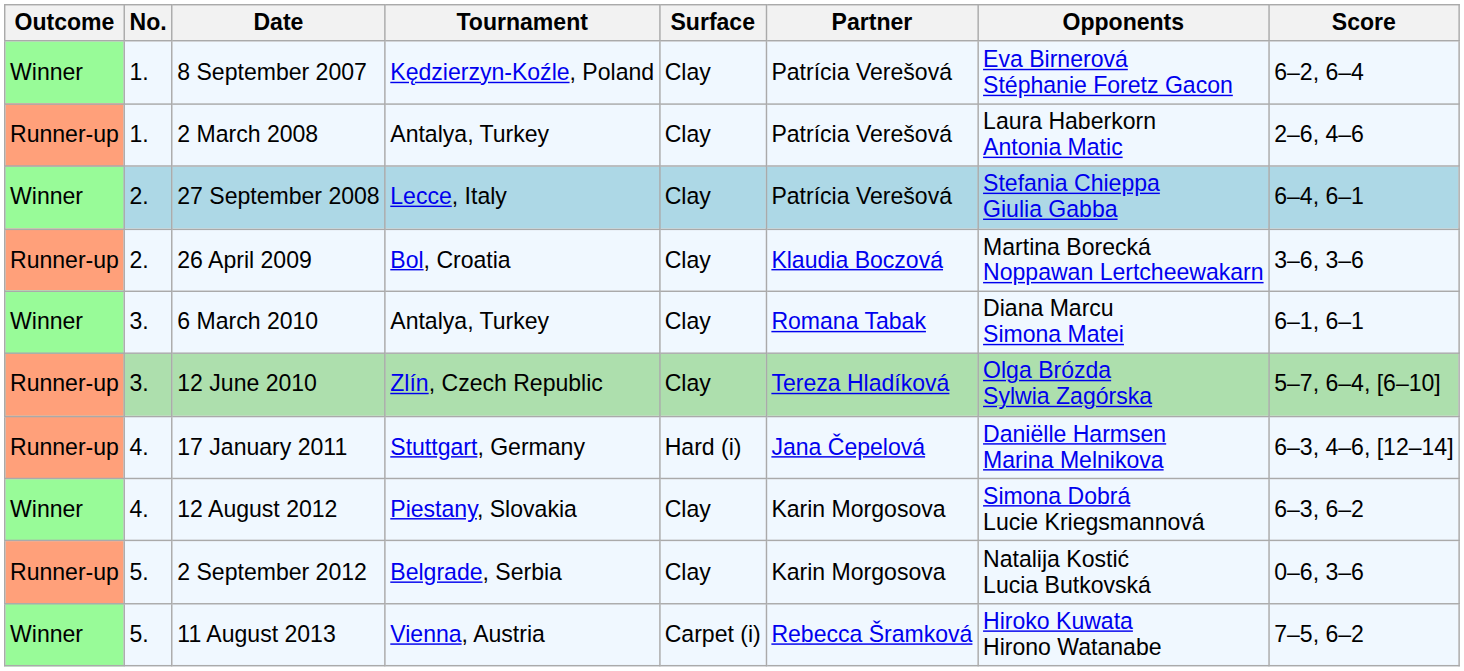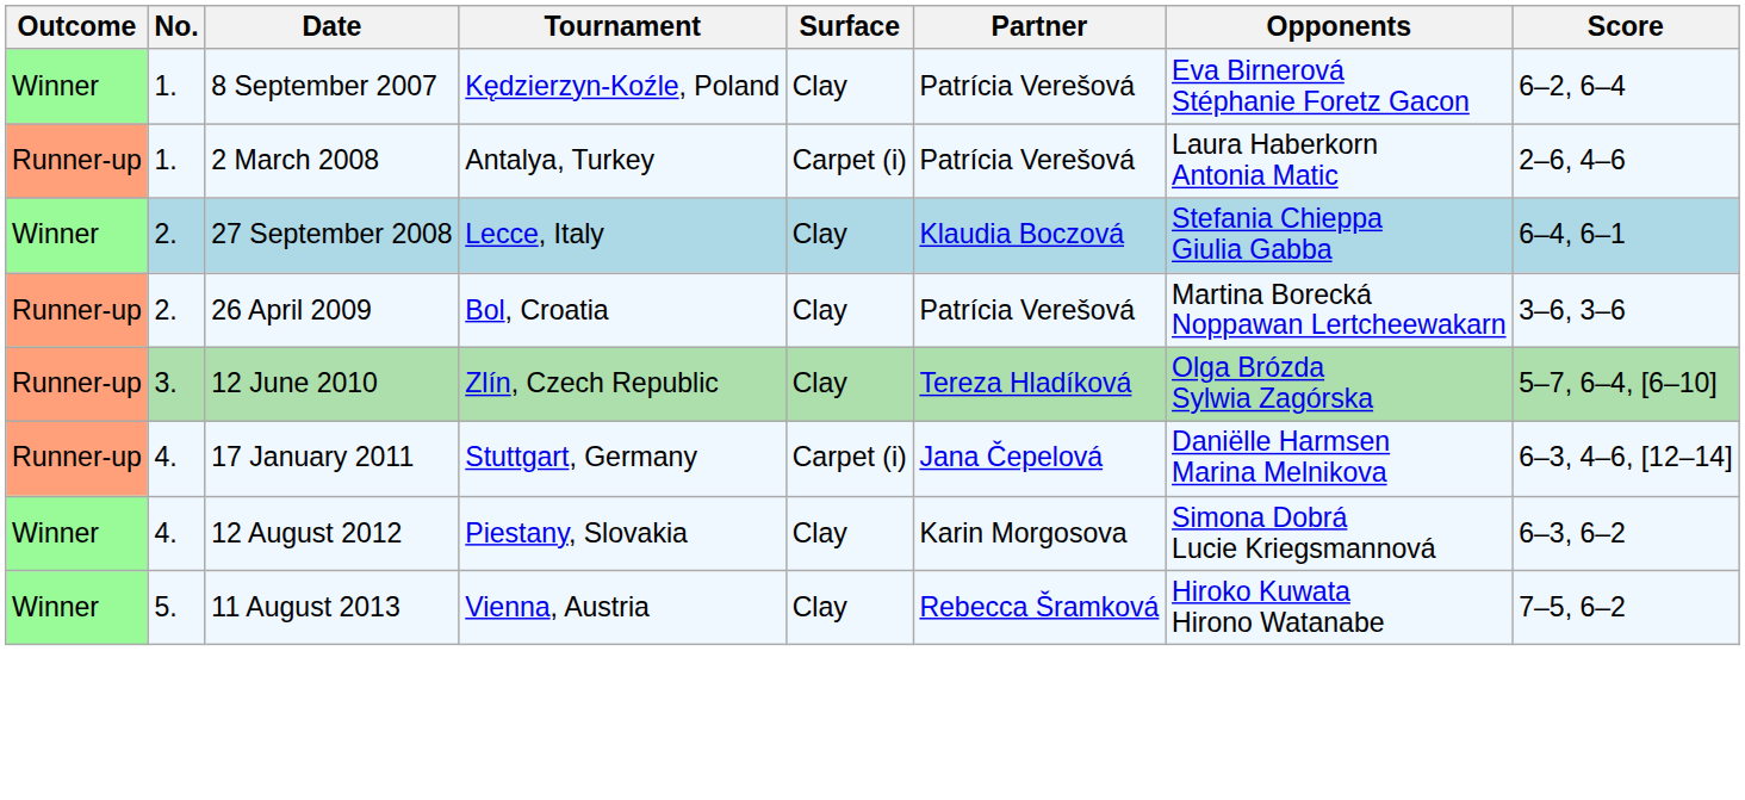2 March 2008 | Surface: Clay -> Carpet (i)
27 September 2008 | Partner: Patrícia Verešová -> Klaudia Boczová
26 April 2009 | Partner: Klaudia Boczová -> Patrícia Verešová
- row: Winner | 3. | 6 March 2010 | Antalya, Turkey | Clay | Romana Tabak | Diana Marcu Simona Matei | 6–1, 6–1
17 January 2011 | Surface: Hard (i) -> Carpet (i)
- row: Runner-up | 5. | 2 September 2012 | Belgrade, Serbia | Clay | Karin Morgosova | Natalija Kostić Lucia Butkovská | 0–6, 3–6
11 August 2013 | Surface: Carpet (i) -> Clay
